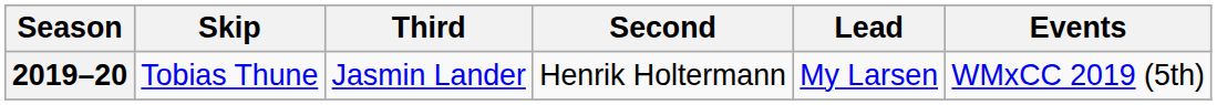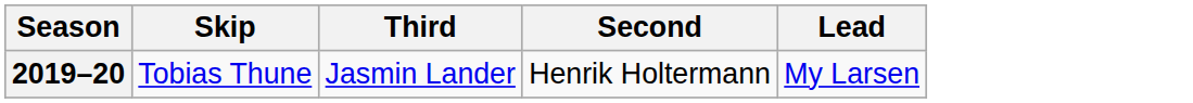- column: Events | WMxCC 2019 (5th)
